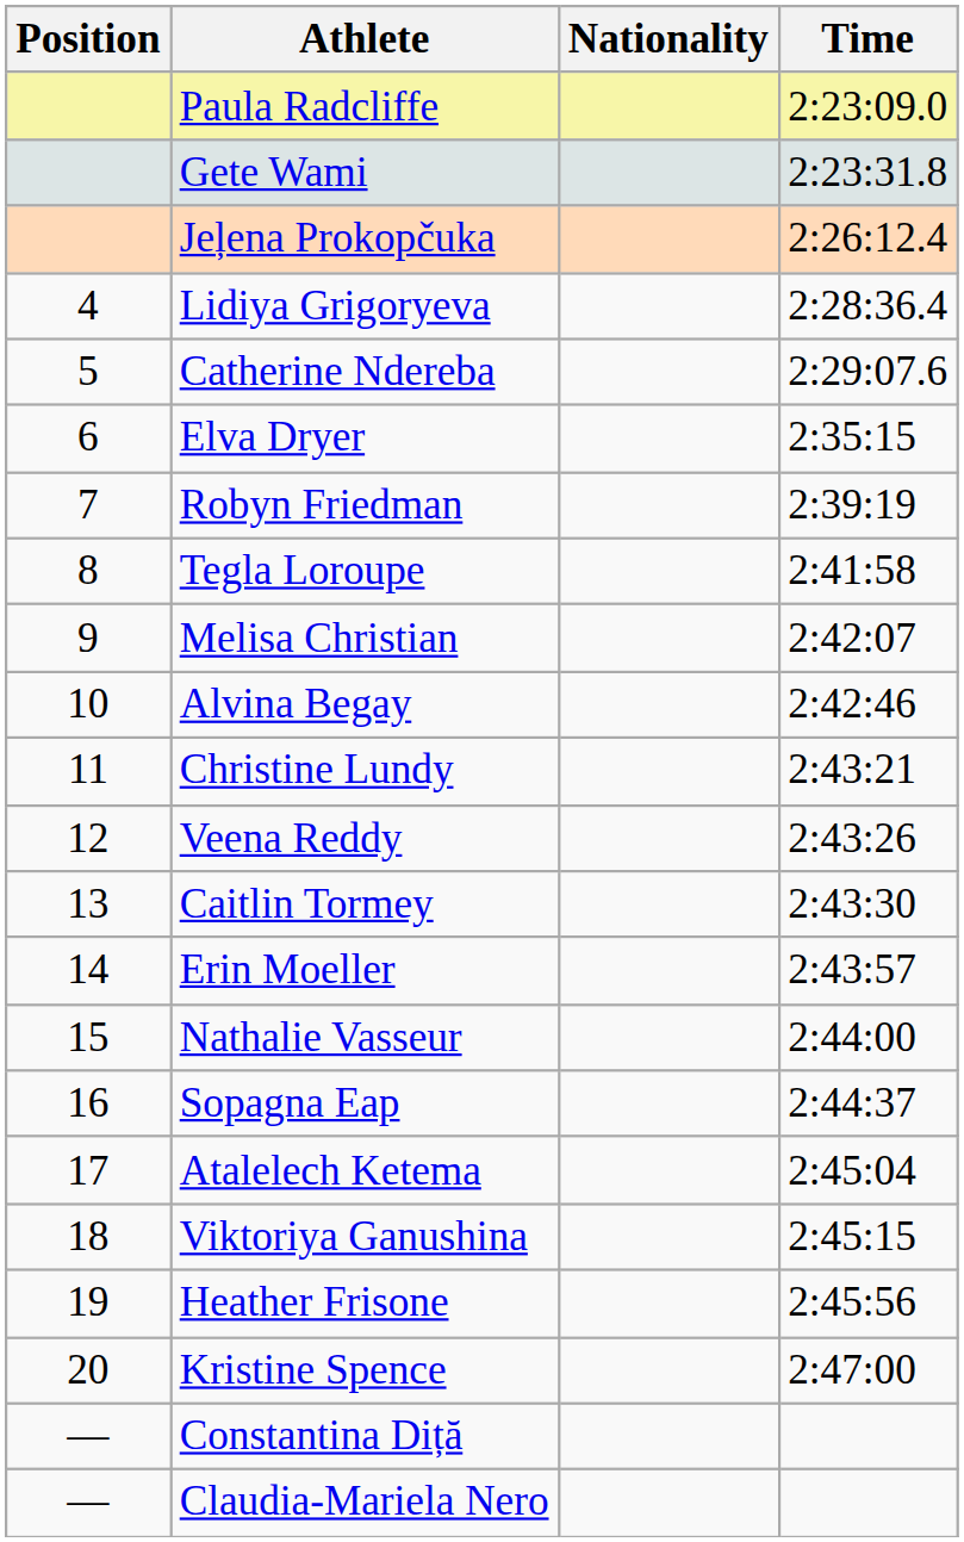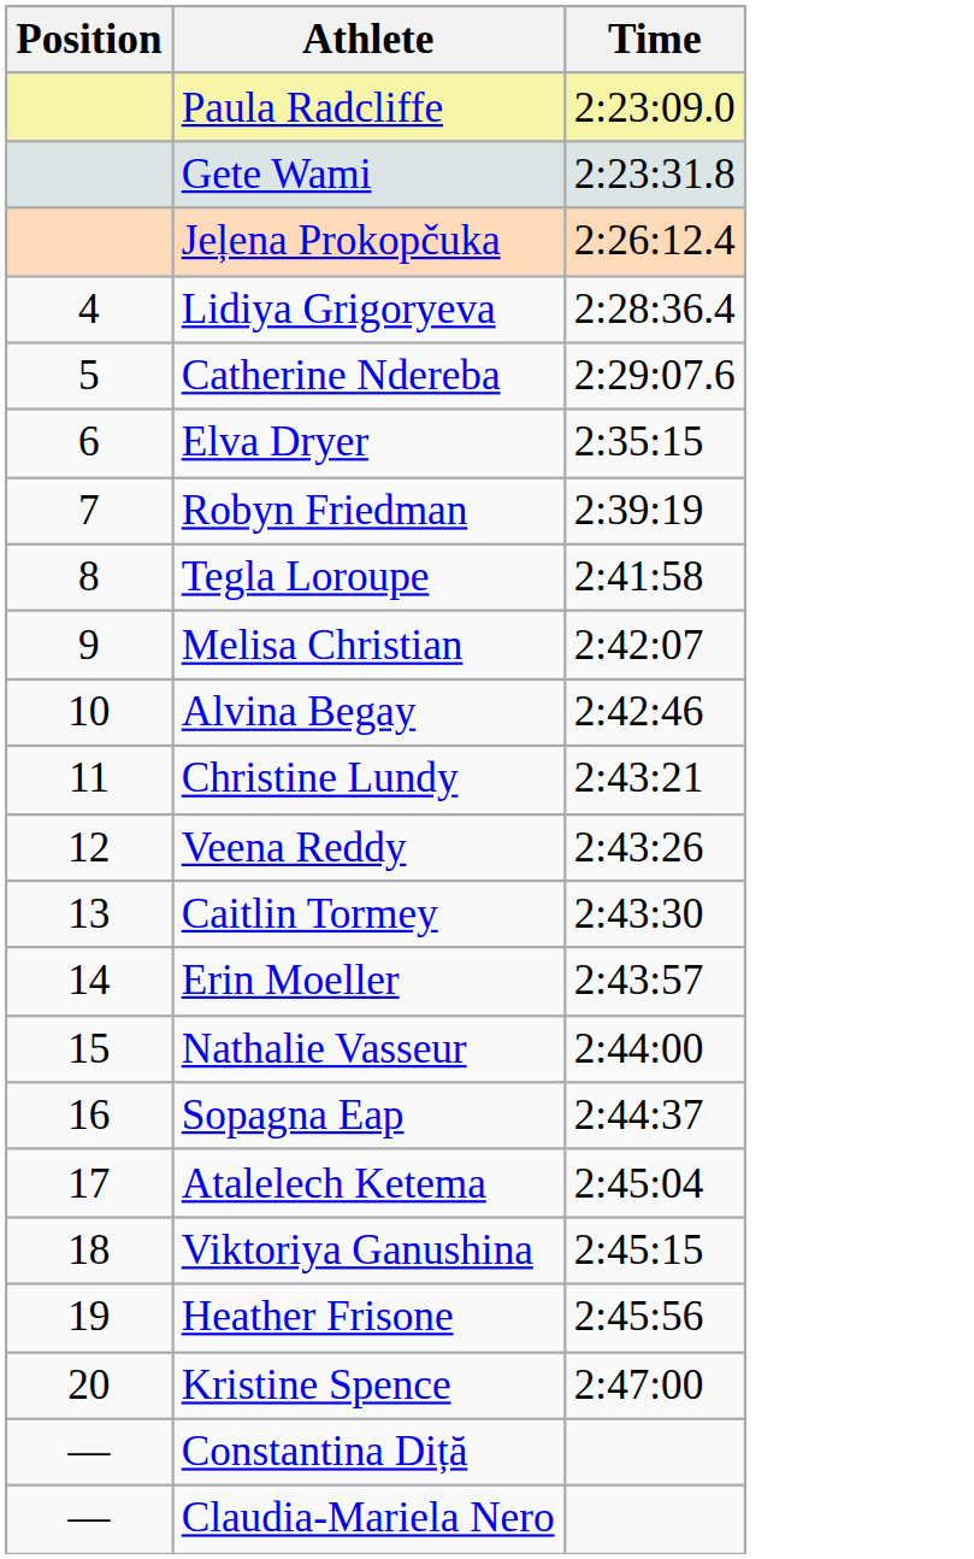- column: Nationality
